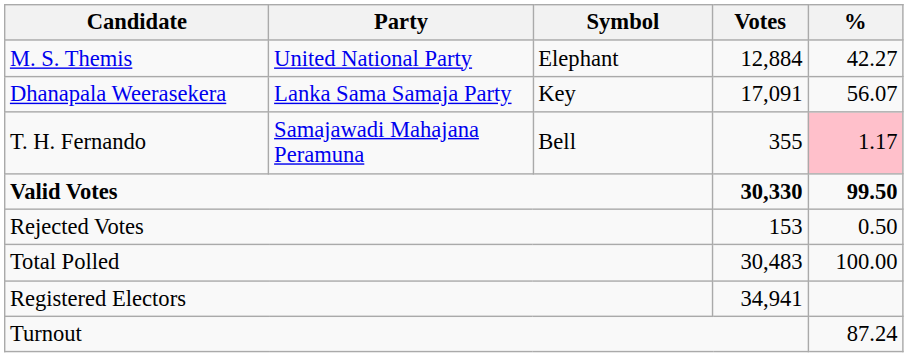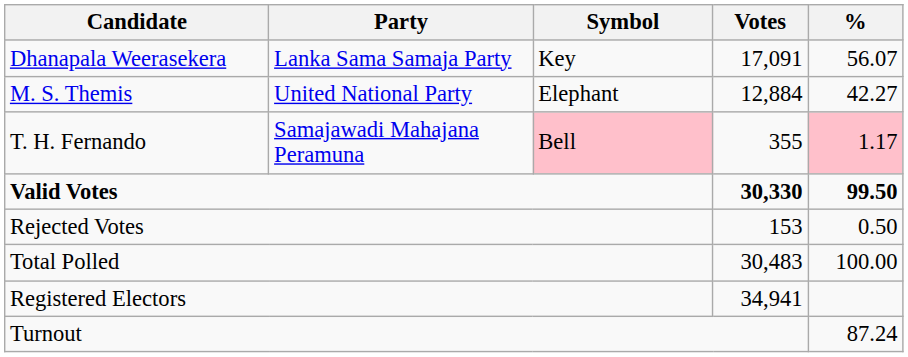rows swapped: Dhanapala Weerasekera <-> M. S. Themis
T. H. Fernando | Symbol: no background -> pink background
